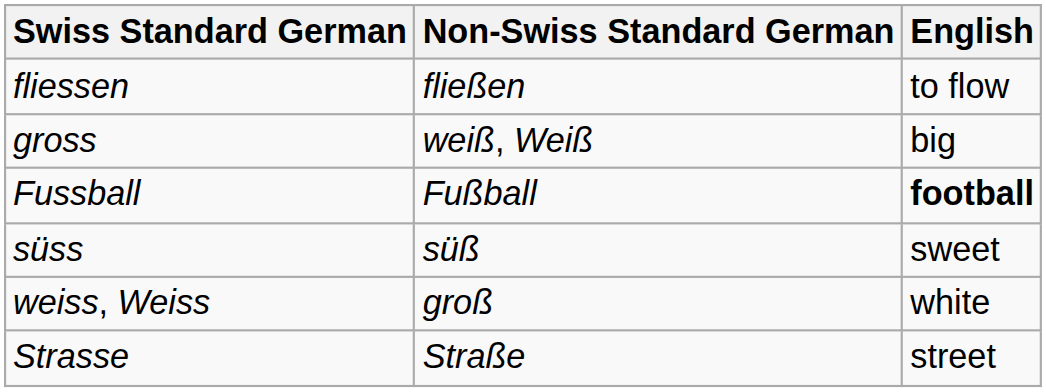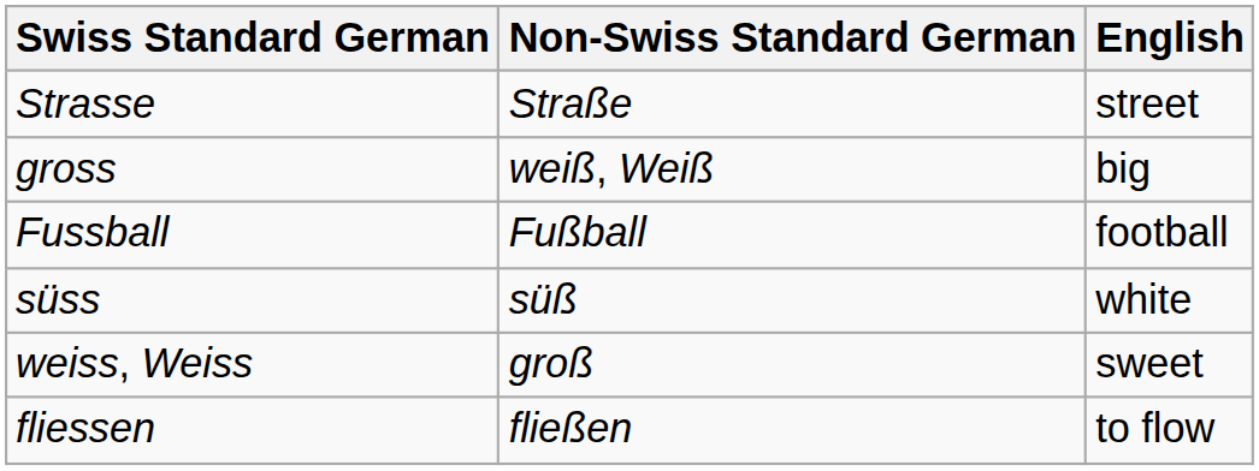rows swapped: Strasse <-> fliessen
Fussball | English: bold -> normal
süss | English: sweet -> white
weiss, Weiss | English: white -> sweet
